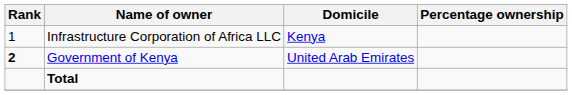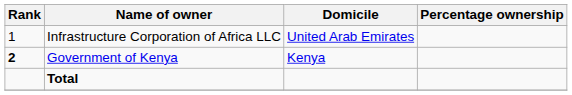Infrastructure Corporation of Africa LLC | Domicile: Kenya -> United Arab Emirates
Government of Kenya | Domicile: United Arab Emirates -> Kenya
